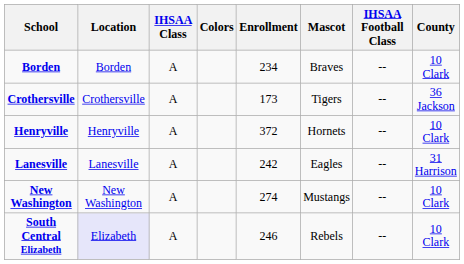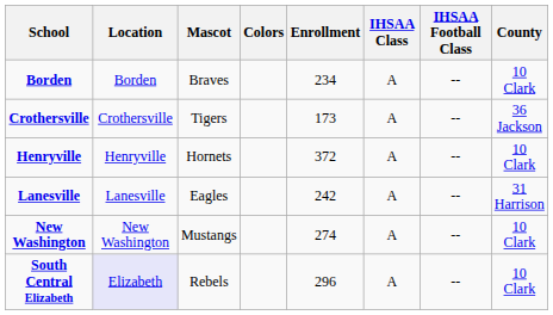columns swapped: Mascot <-> IHSAA Class
South Central Elizabeth | Enrollment: 246 -> 296
